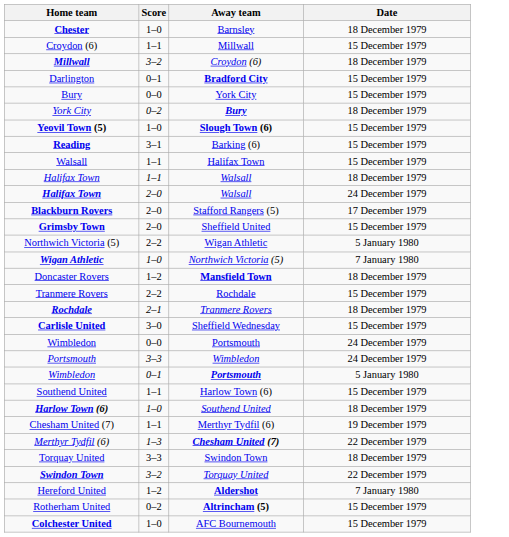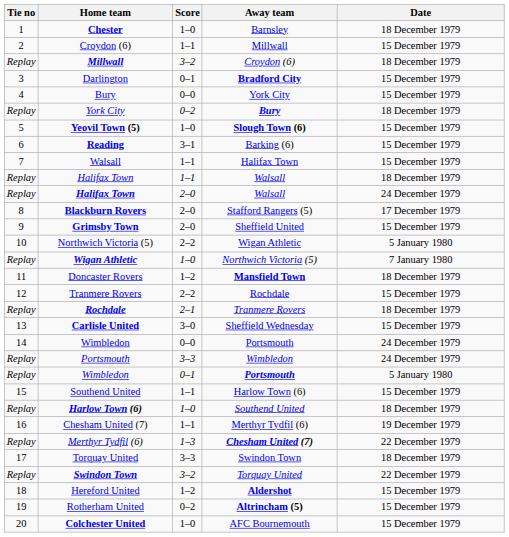+ column: Tie no | 1 | 2 | Replay | 3 | 4 | Replay | 5 | 6 | 7 | Replay | Replay | 8 | 9 | 10 | Replay | 11 | 12 | Replay | 13 | 14 | Replay | Replay | 15 | Replay | 16 | Replay | 17 | Replay | 18 | 19 | 20
Hereford United | Date: 7 January 1980 -> 15 December 1979
